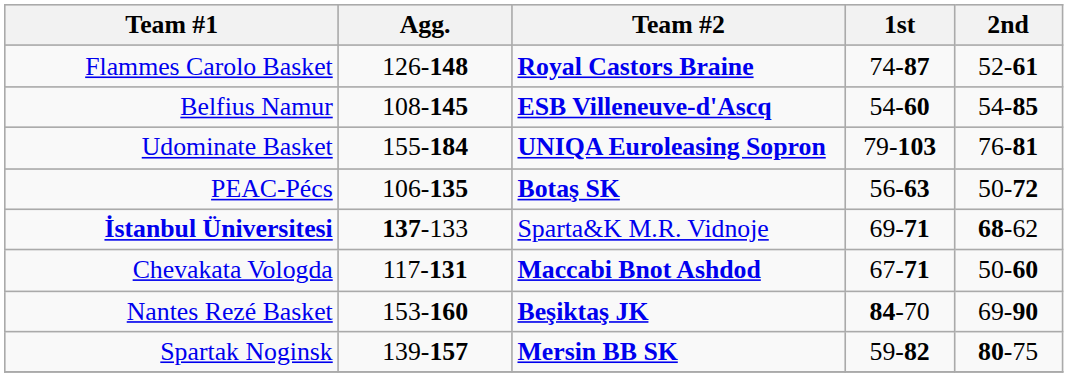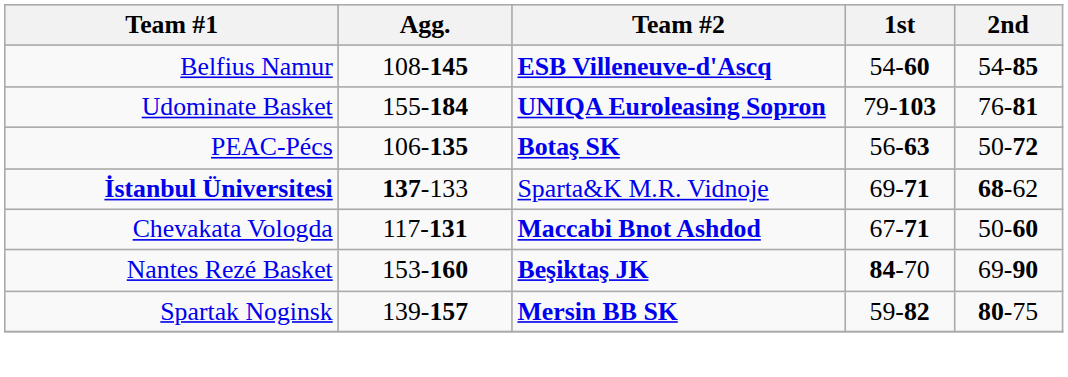- row: Flammes Carolo Basket | 126-148 | Royal Castors Braine | 74-87 | 52-61
